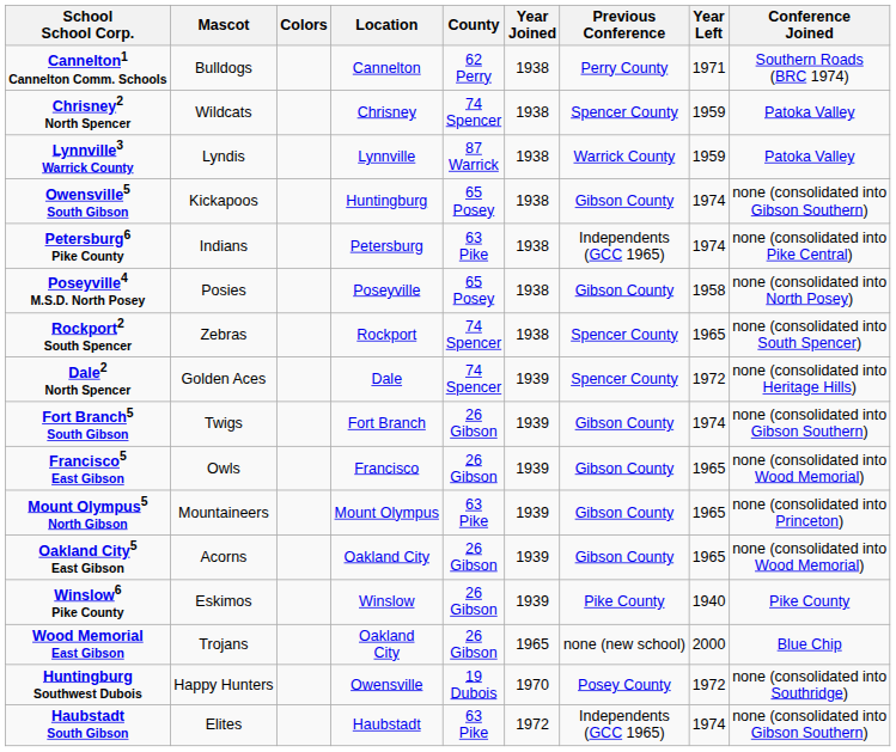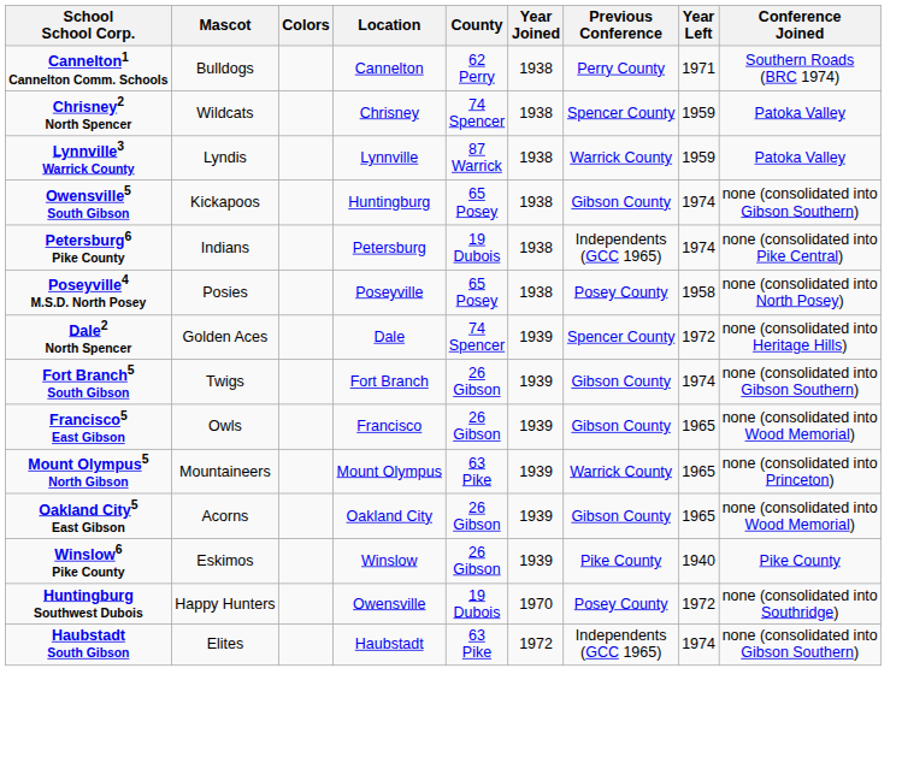Petersburg6 Pike County | County: 63 Pike -> 19 Dubois
Poseyville4 M.S.D. North Posey | Previous Conference: Gibson County -> Posey County
- row: Rockport2 South Spencer | Zebras | Rockport | 74 Spencer | 1938 | Spencer County | 1965 | none (consolidated into South Spencer)
Mount Olympus5 North Gibson | Previous Conference: Gibson County -> Warrick County
- row: Wood Memorial East Gibson | Trojans | Oakland City | 26 Gibson | 1965 | none (new school) | 2000 | Blue Chip
